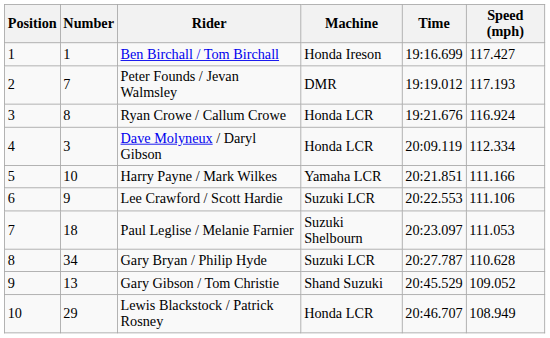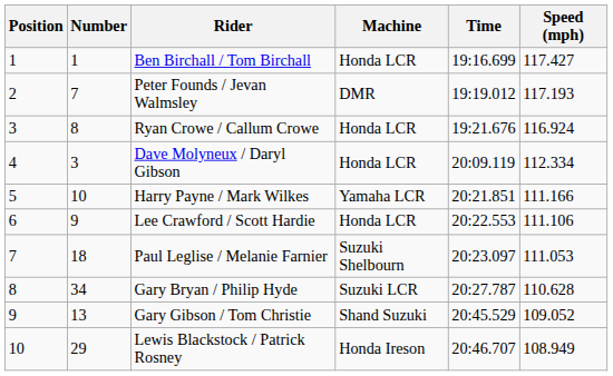Ben Birchall / Tom Birchall | Machine: Honda Ireson -> Honda LCR
Lee Crawford / Scott Hardie | Machine: Suzuki LCR -> Honda LCR
Lewis Blackstock / Patrick Rosney | Machine: Honda LCR -> Honda Ireson
